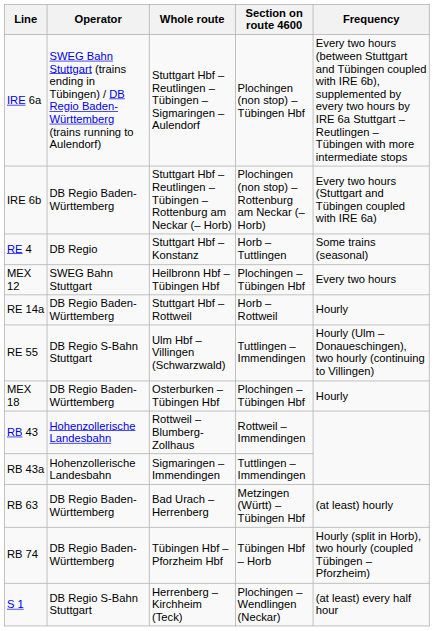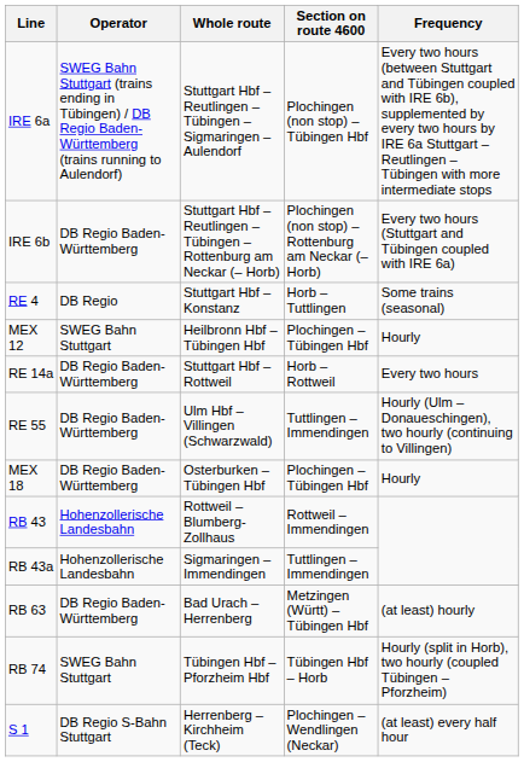MEX 12 | Frequency: Every two hours -> Hourly
RE 14a | Frequency: Hourly -> Every two hours
RE 55 | Operator: DB Regio S-Bahn Stuttgart -> DB Regio Baden-Württemberg
RB 74 | Operator: DB Regio Baden-Württemberg -> SWEG Bahn Stuttgart
